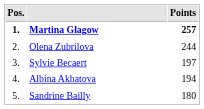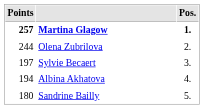columns swapped: Pos. <-> Points
